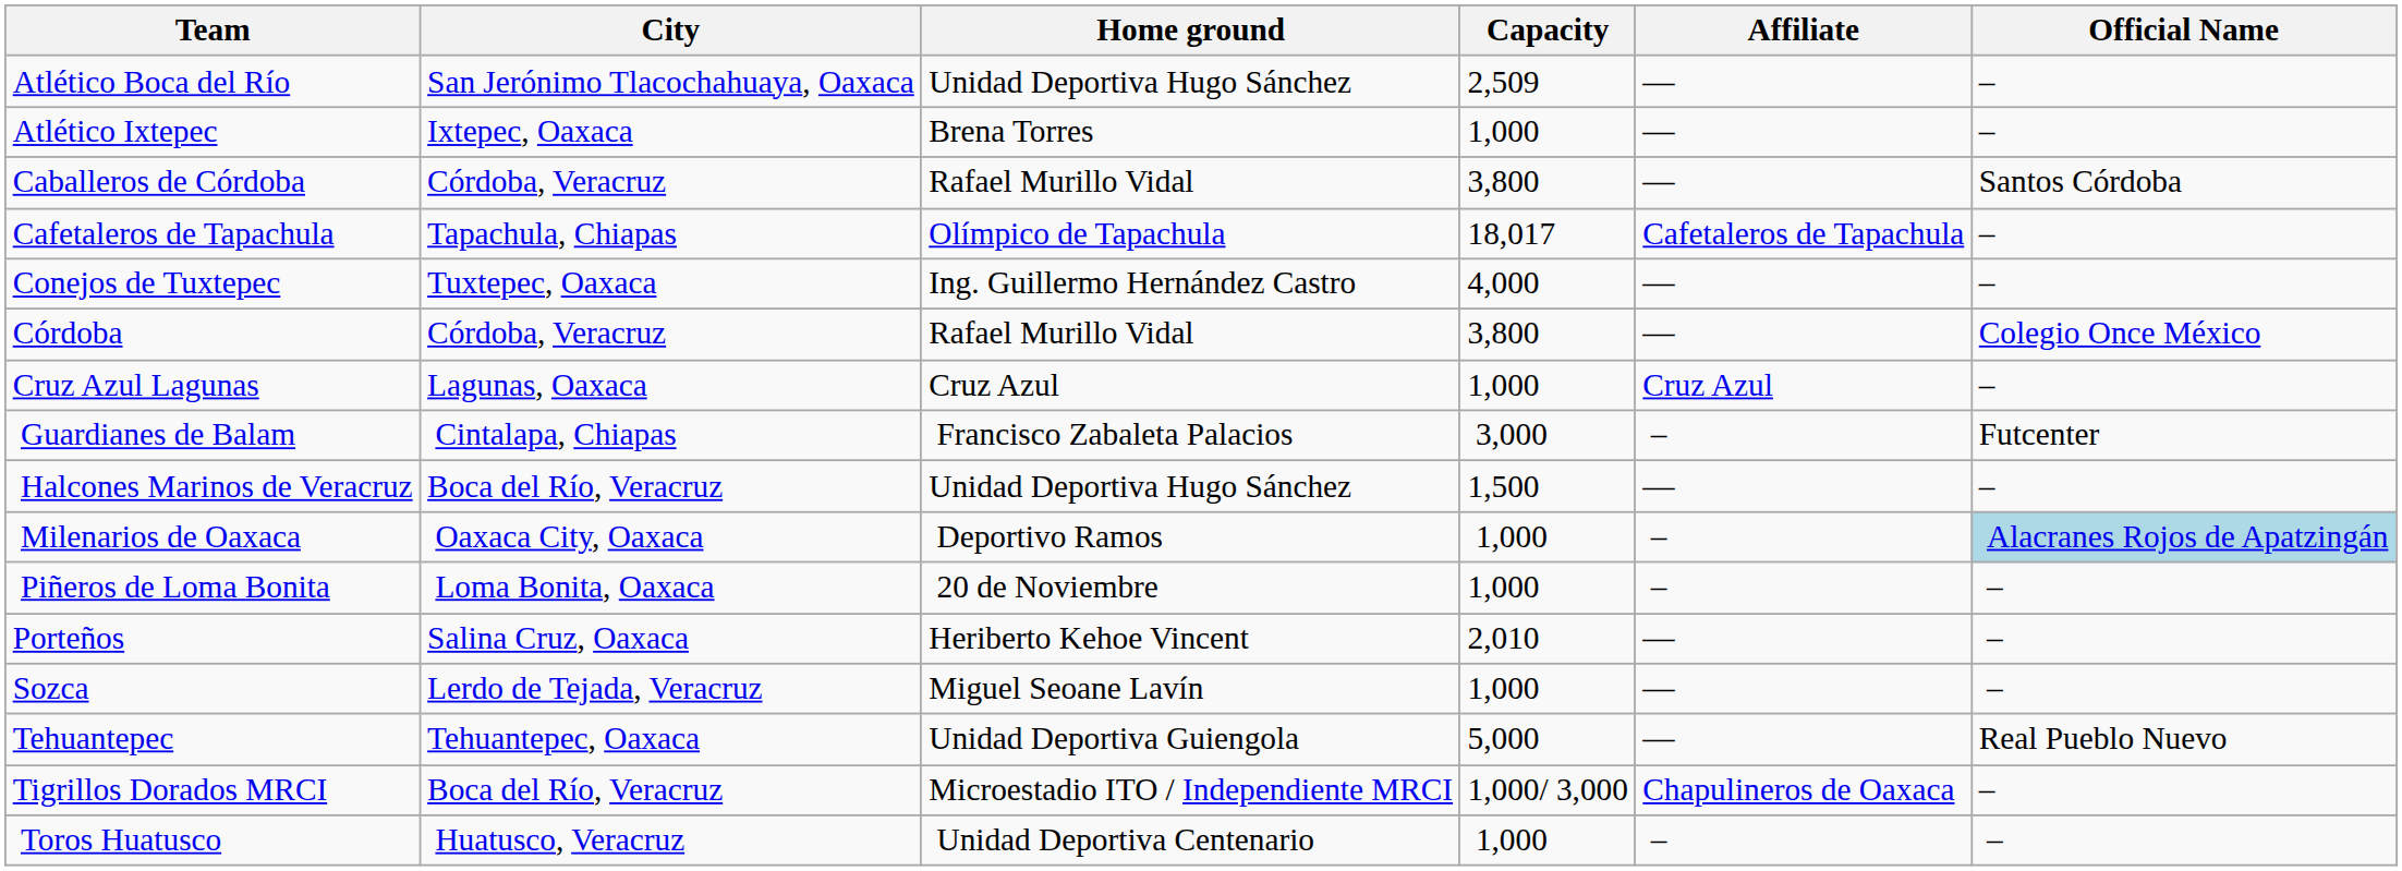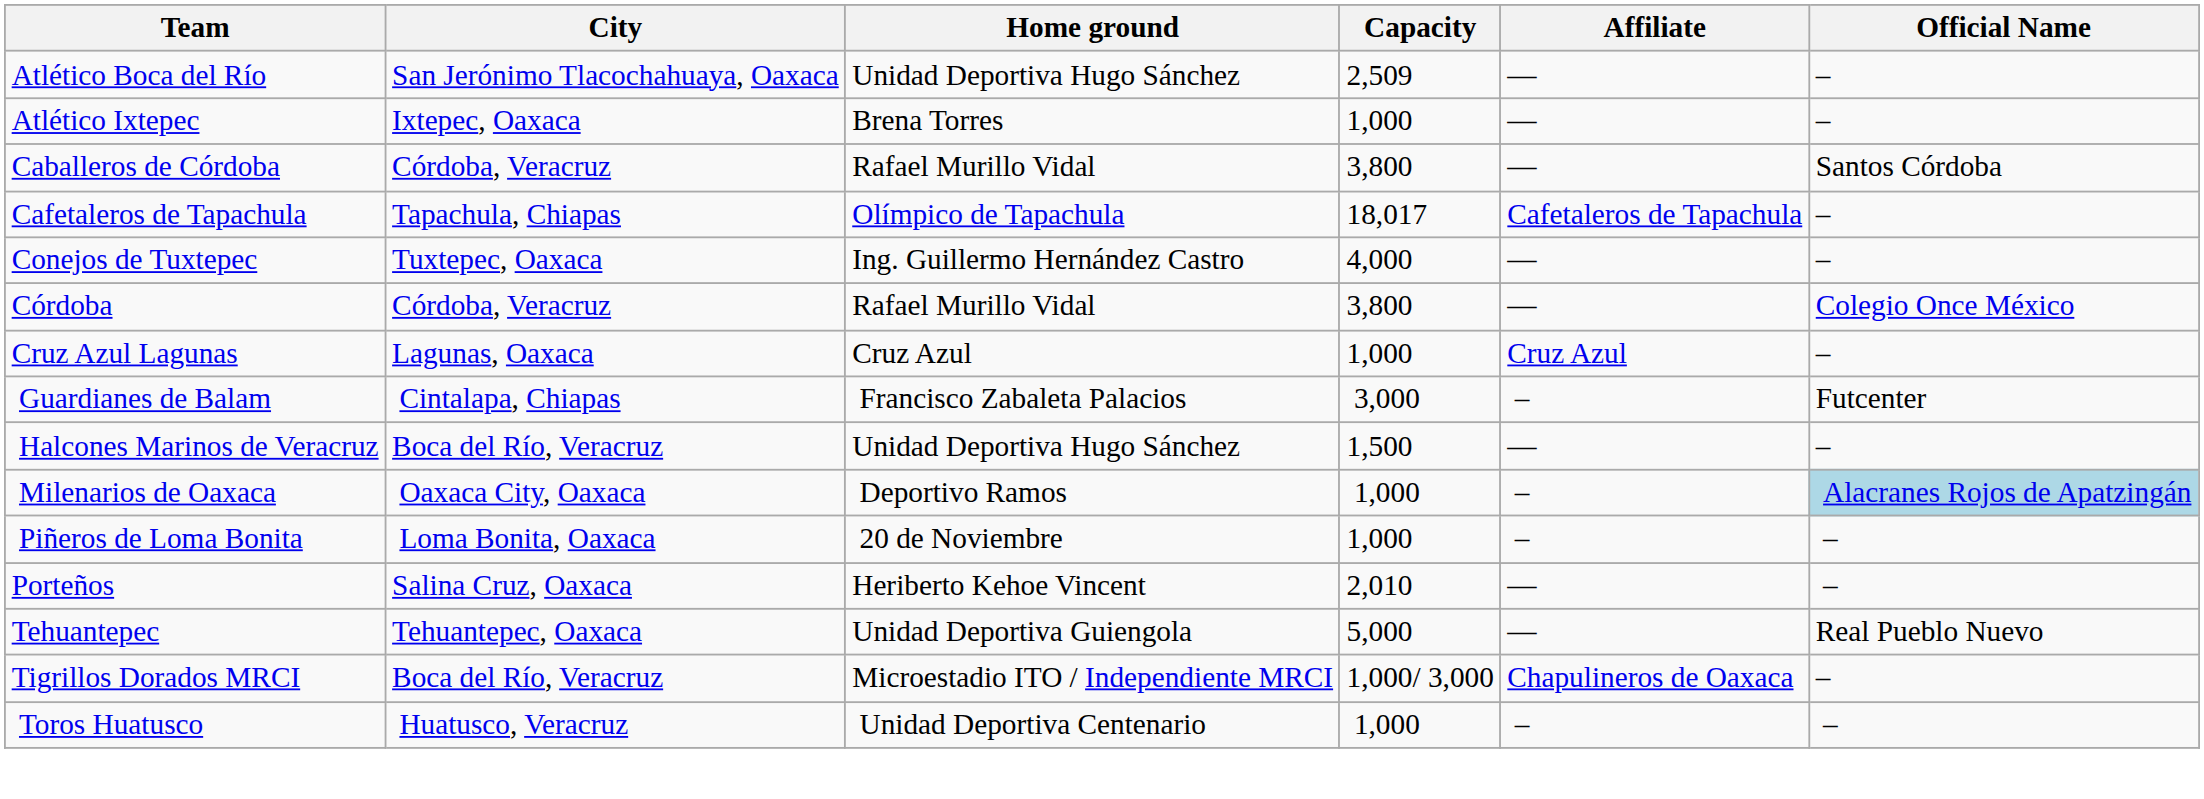- row: Sozca | Lerdo de Tejada, Veracruz | Miguel Seoane Lavín | 1,000 | — | –
